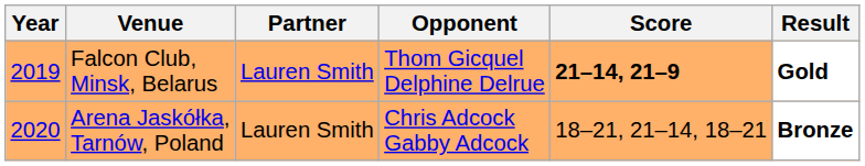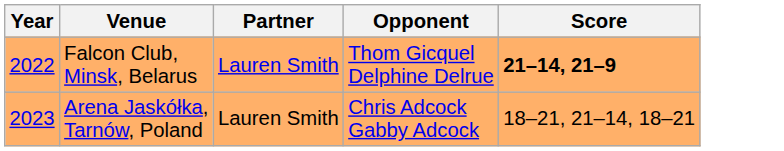- column: Result | Gold | Bronze
Falcon Club, Minsk, Belarus | Year: 2019 -> 2022
Arena Jaskółka, Tarnów, Poland | Year: 2020 -> 2023
